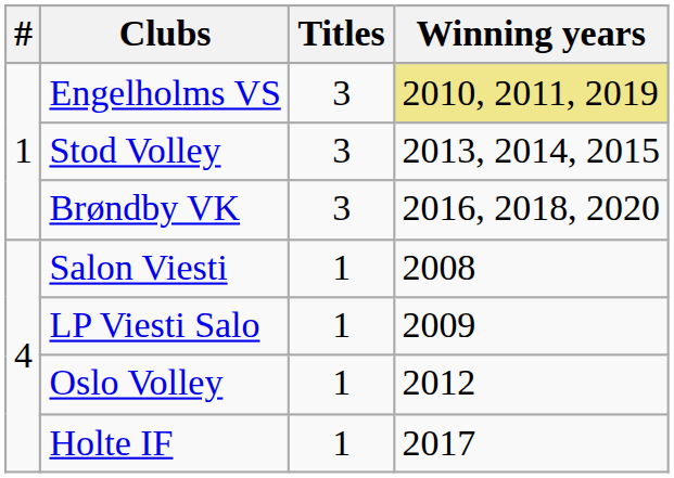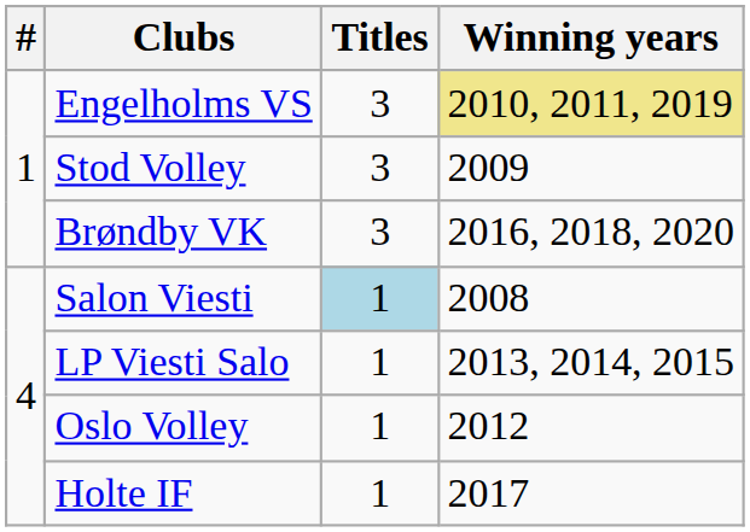Stod Volley | Winning years: 2013, 2014, 2015 -> 2009
Salon Viesti | Titles: no background -> lightblue background
LP Viesti Salo | Winning years: 2009 -> 2013, 2014, 2015
